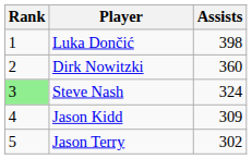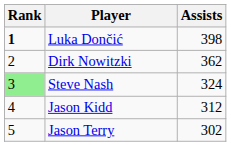Luka Dončić | Rank: normal -> bold
Dirk Nowitzki | Assists: 360 -> 362
Jason Kidd | Assists: 309 -> 312
